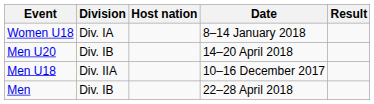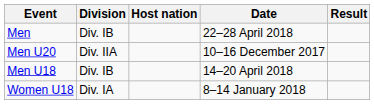rows swapped: Men <-> Women U18
Men U20 | Division: Div. IB -> Div. IIA
Men U20 | Date: 14–20 April 2018 -> 10–16 December 2017
Men U18 | Division: Div. IIA -> Div. IB
Men U18 | Date: 10–16 December 2017 -> 14–20 April 2018
